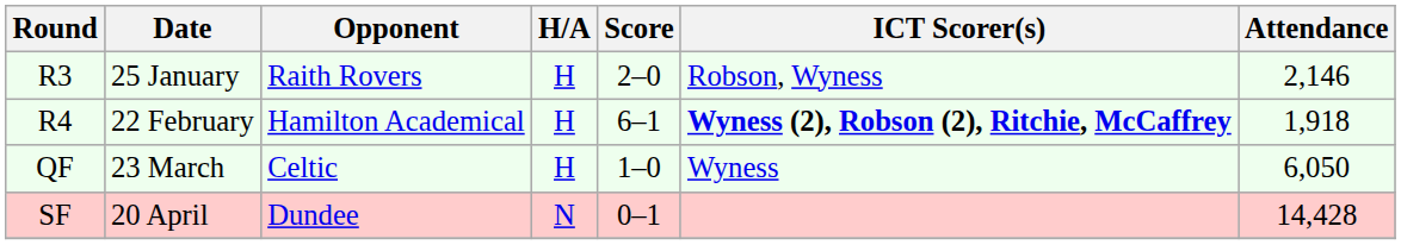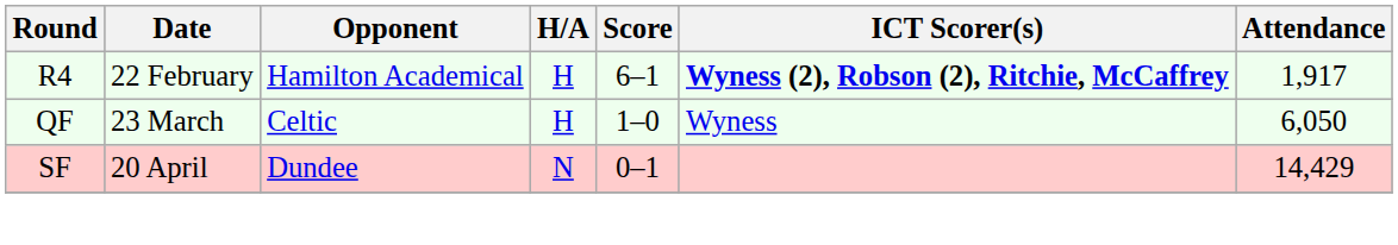- row: R3 | 25 January | Raith Rovers | H | 2–0 | Robson, Wyness | 2,146
R4 | Attendance: 1,918 -> 1,917
SF | Attendance: 14,428 -> 14,429
